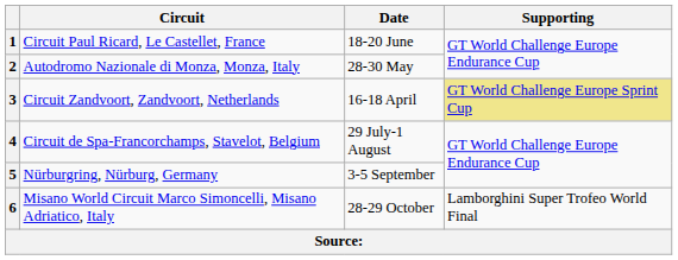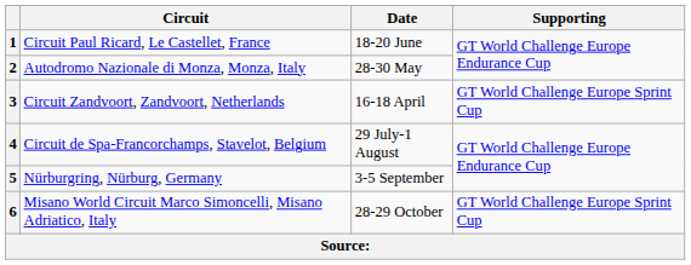3 | Supporting: khaki background -> no background
6 | Supporting: Lamborghini Super Trofeo World Final -> GT World Challenge Europe Sprint Cup
